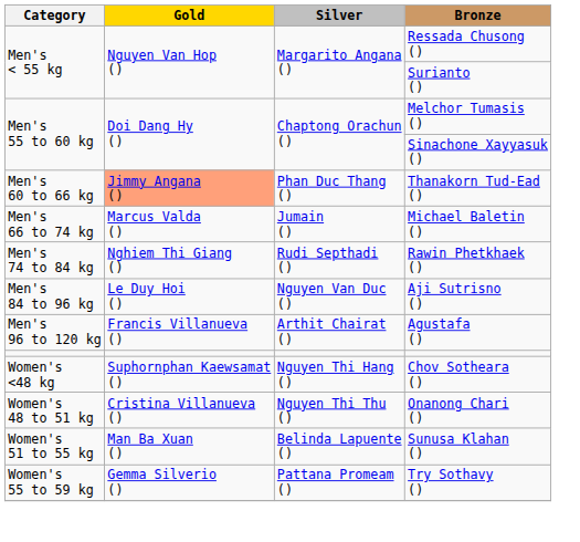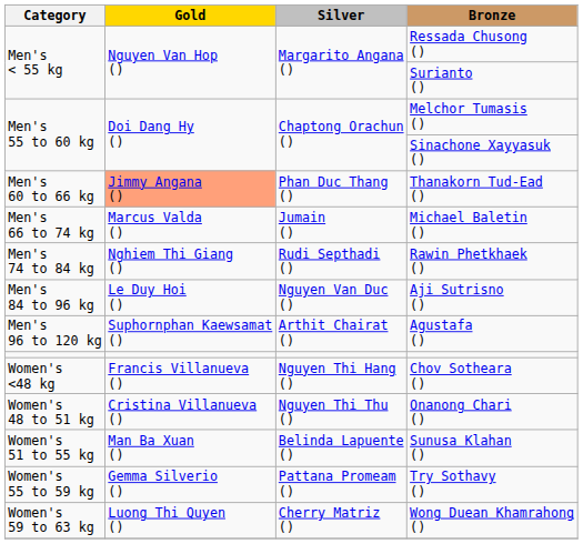Agustafa () | Gold: Francis Villanueva () -> Suphornphan Kaewsamat ()
Chov Sotheara () | Gold: Suphornphan Kaewsamat () -> Francis Villanueva ()
+ row: Women's 59 to 63 kg | Luong Thi Quyen () | Cherry Matriz () | Wong Duean Khamrahong ()
